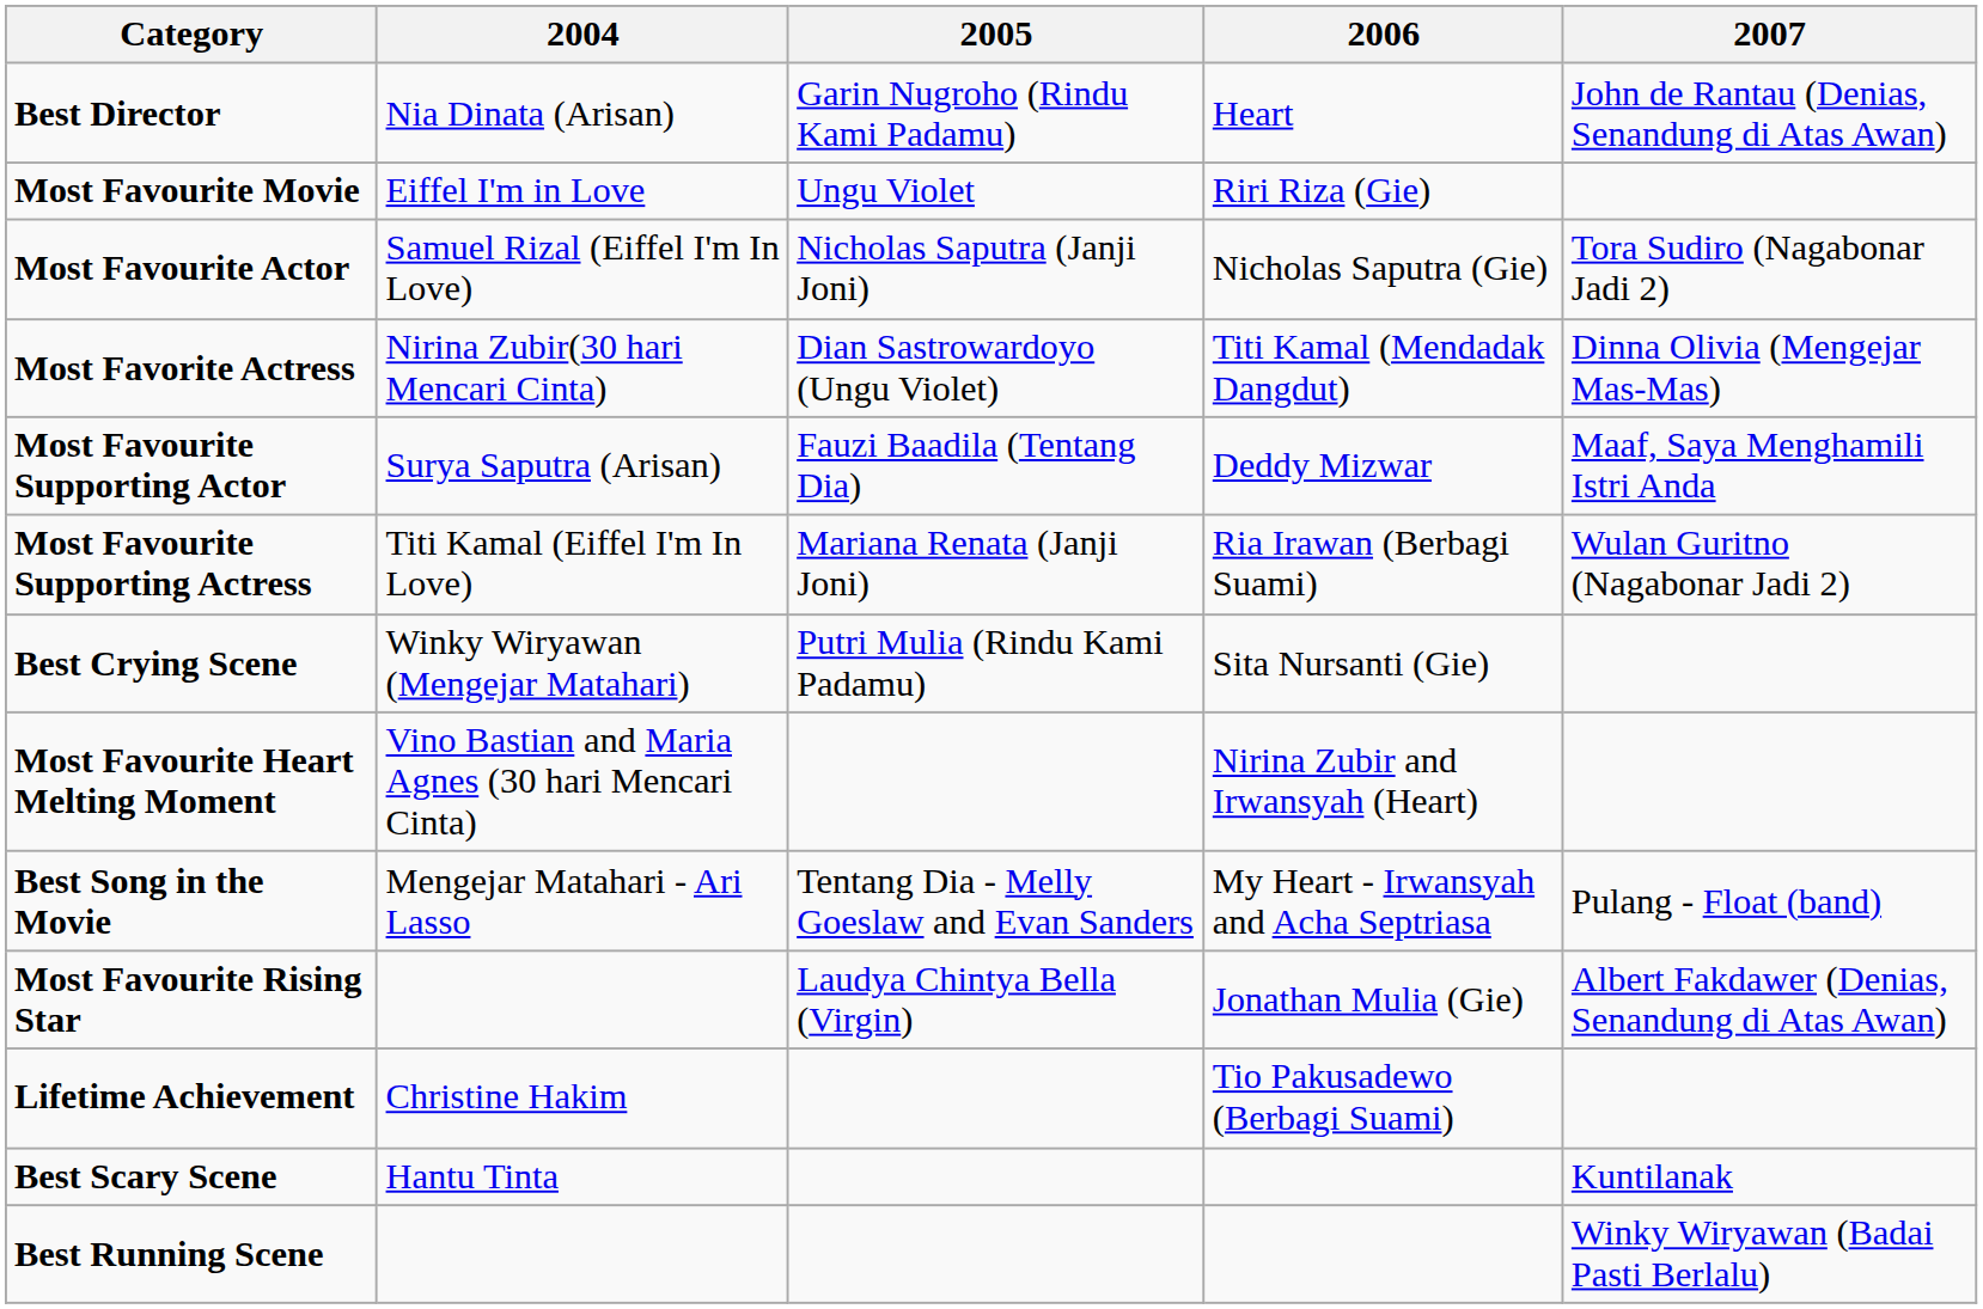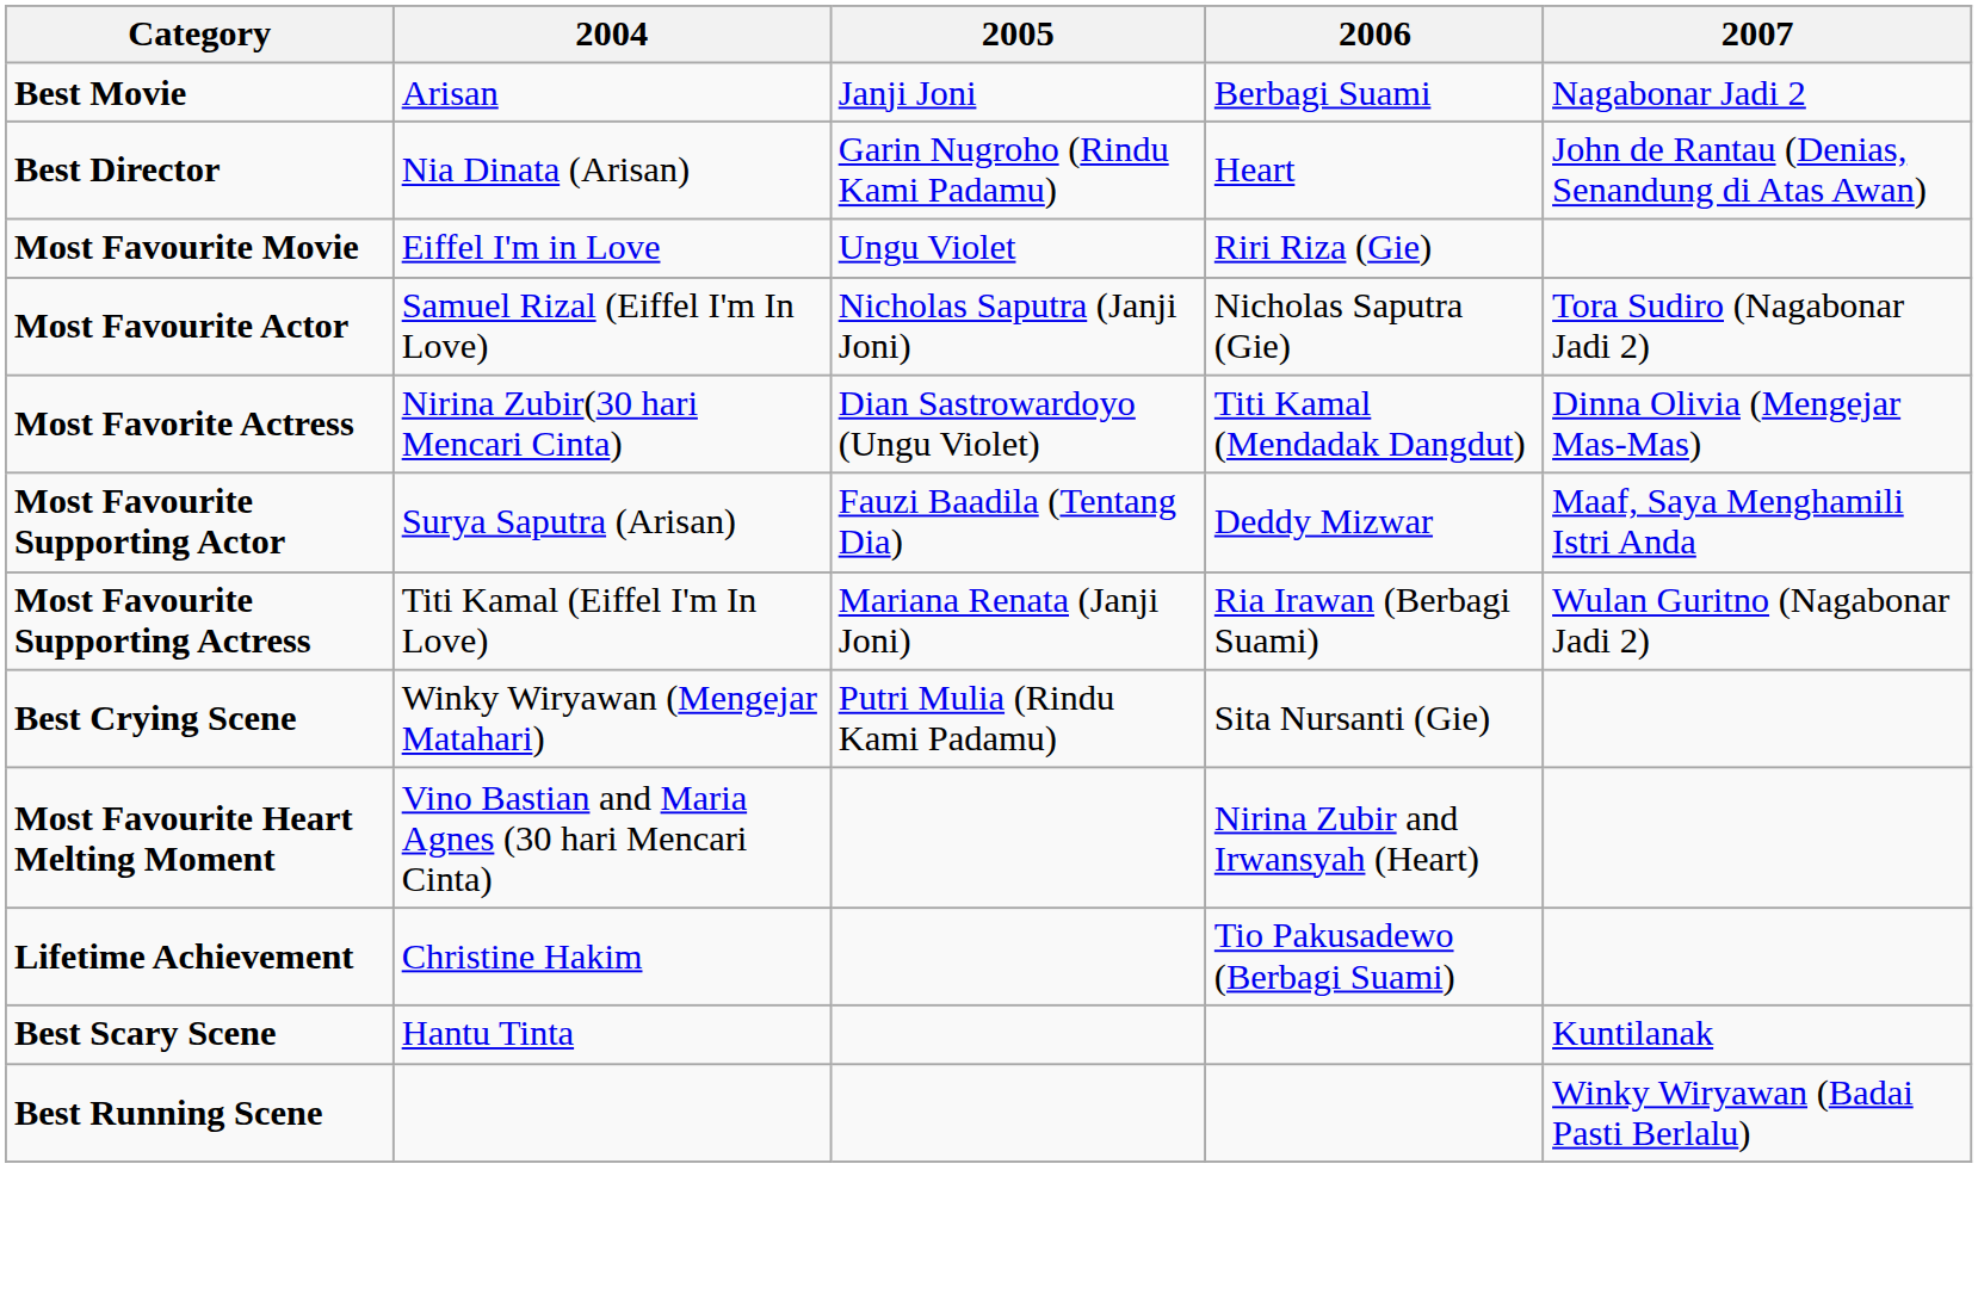+ row: Best Movie | Arisan | Janji Joni | Berbagi Suami | Nagabonar Jadi 2
- row: Best Song in the Movie | Mengejar Matahari - Ari Lasso | Tentang Dia - Melly Goeslaw and Evan Sanders | My Heart - Irwansyah and Acha Septriasa | Pulang - Float (band)
- row: Most Favourite Rising Star | Laudya Chintya Bella (Virgin) | Jonathan Mulia (Gie) | Albert Fakdawer (Denias, Senandung di Atas Awan)
